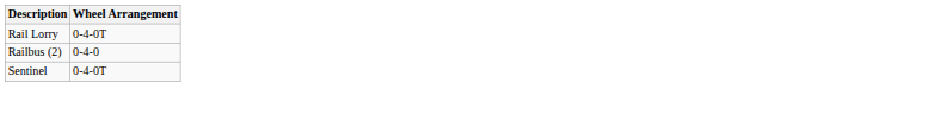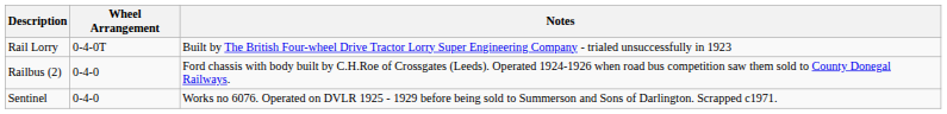+ column: Notes | Built by The British Four-wheel Drive Tractor Lorry Super Engineering Company - trialed unsuccessfully in 1923 | Ford chassis with body built by C.H.Roe of Crossgates (Leeds). Operated 1924-1926 when road bus competition saw them sold to County Donegal Railways. | Works no 6076. Operated on DVLR 1925 - 1929 before being sold to Summerson and Sons of Darlington. Scrapped c1971.
Sentinel | Wheel Arrangement: 0-4-0T -> 0-4-0
